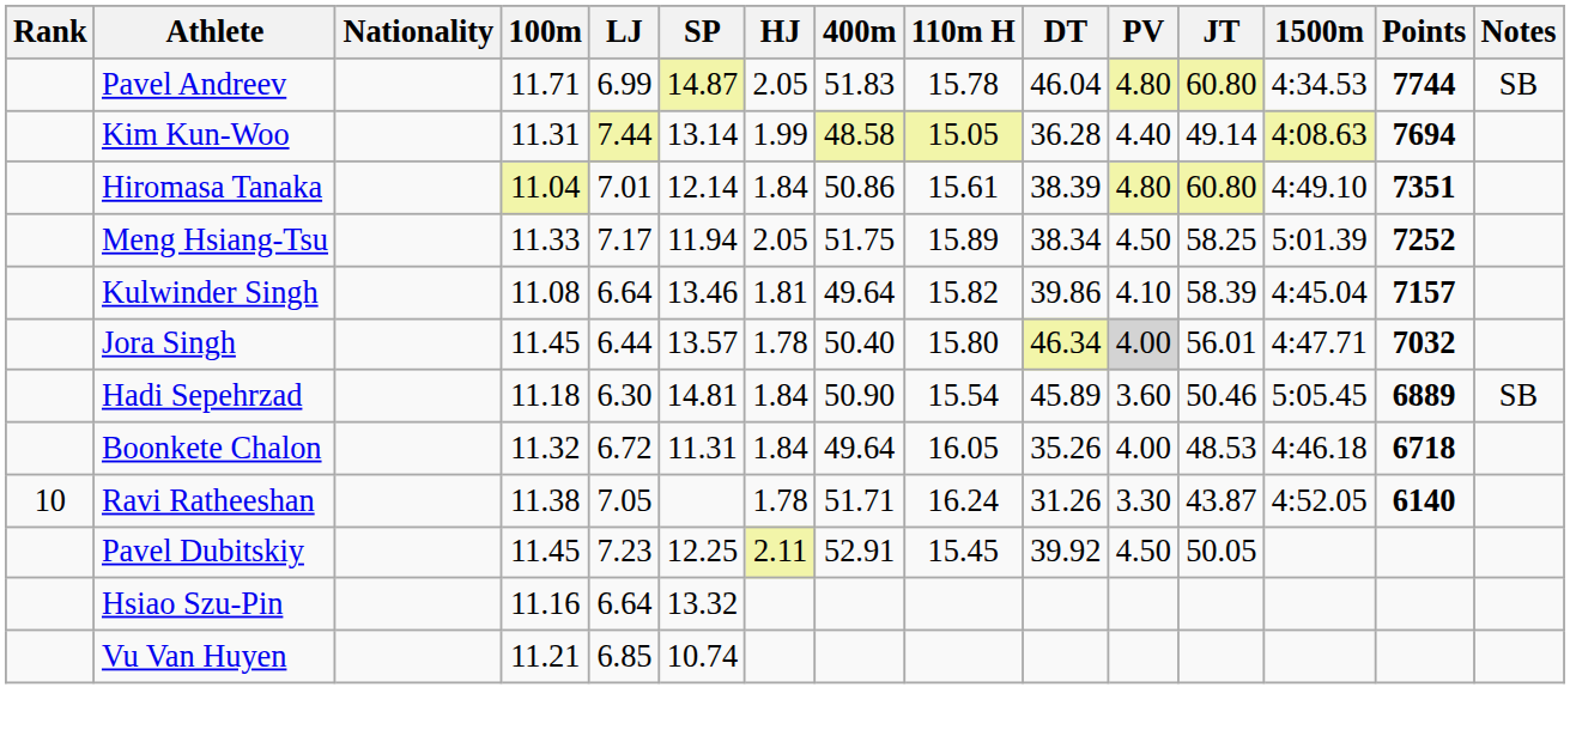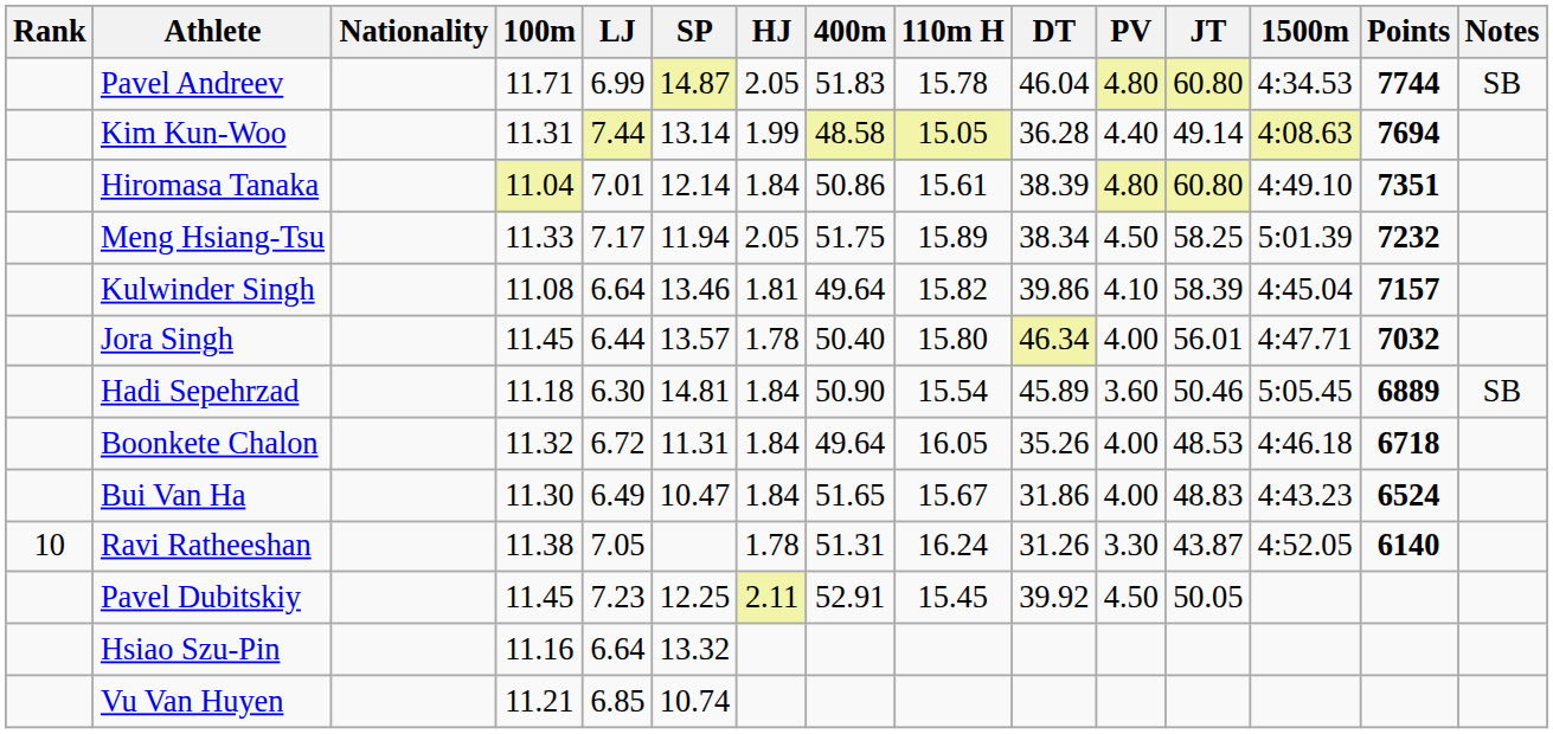Meng Hsiang-Tsu | Points: 7252 -> 7232
Jora Singh | PV: lightgrey background -> no background
+ row: Bui Van Ha | 11.30 | 6.49 | 10.47 | 1.84 | 51.65 | 15.67 | 31.86 | 4.00 | 48.83 | 4:43.23 | 6524
Ravi Ratheeshan | 400m: 51.71 -> 51.31
